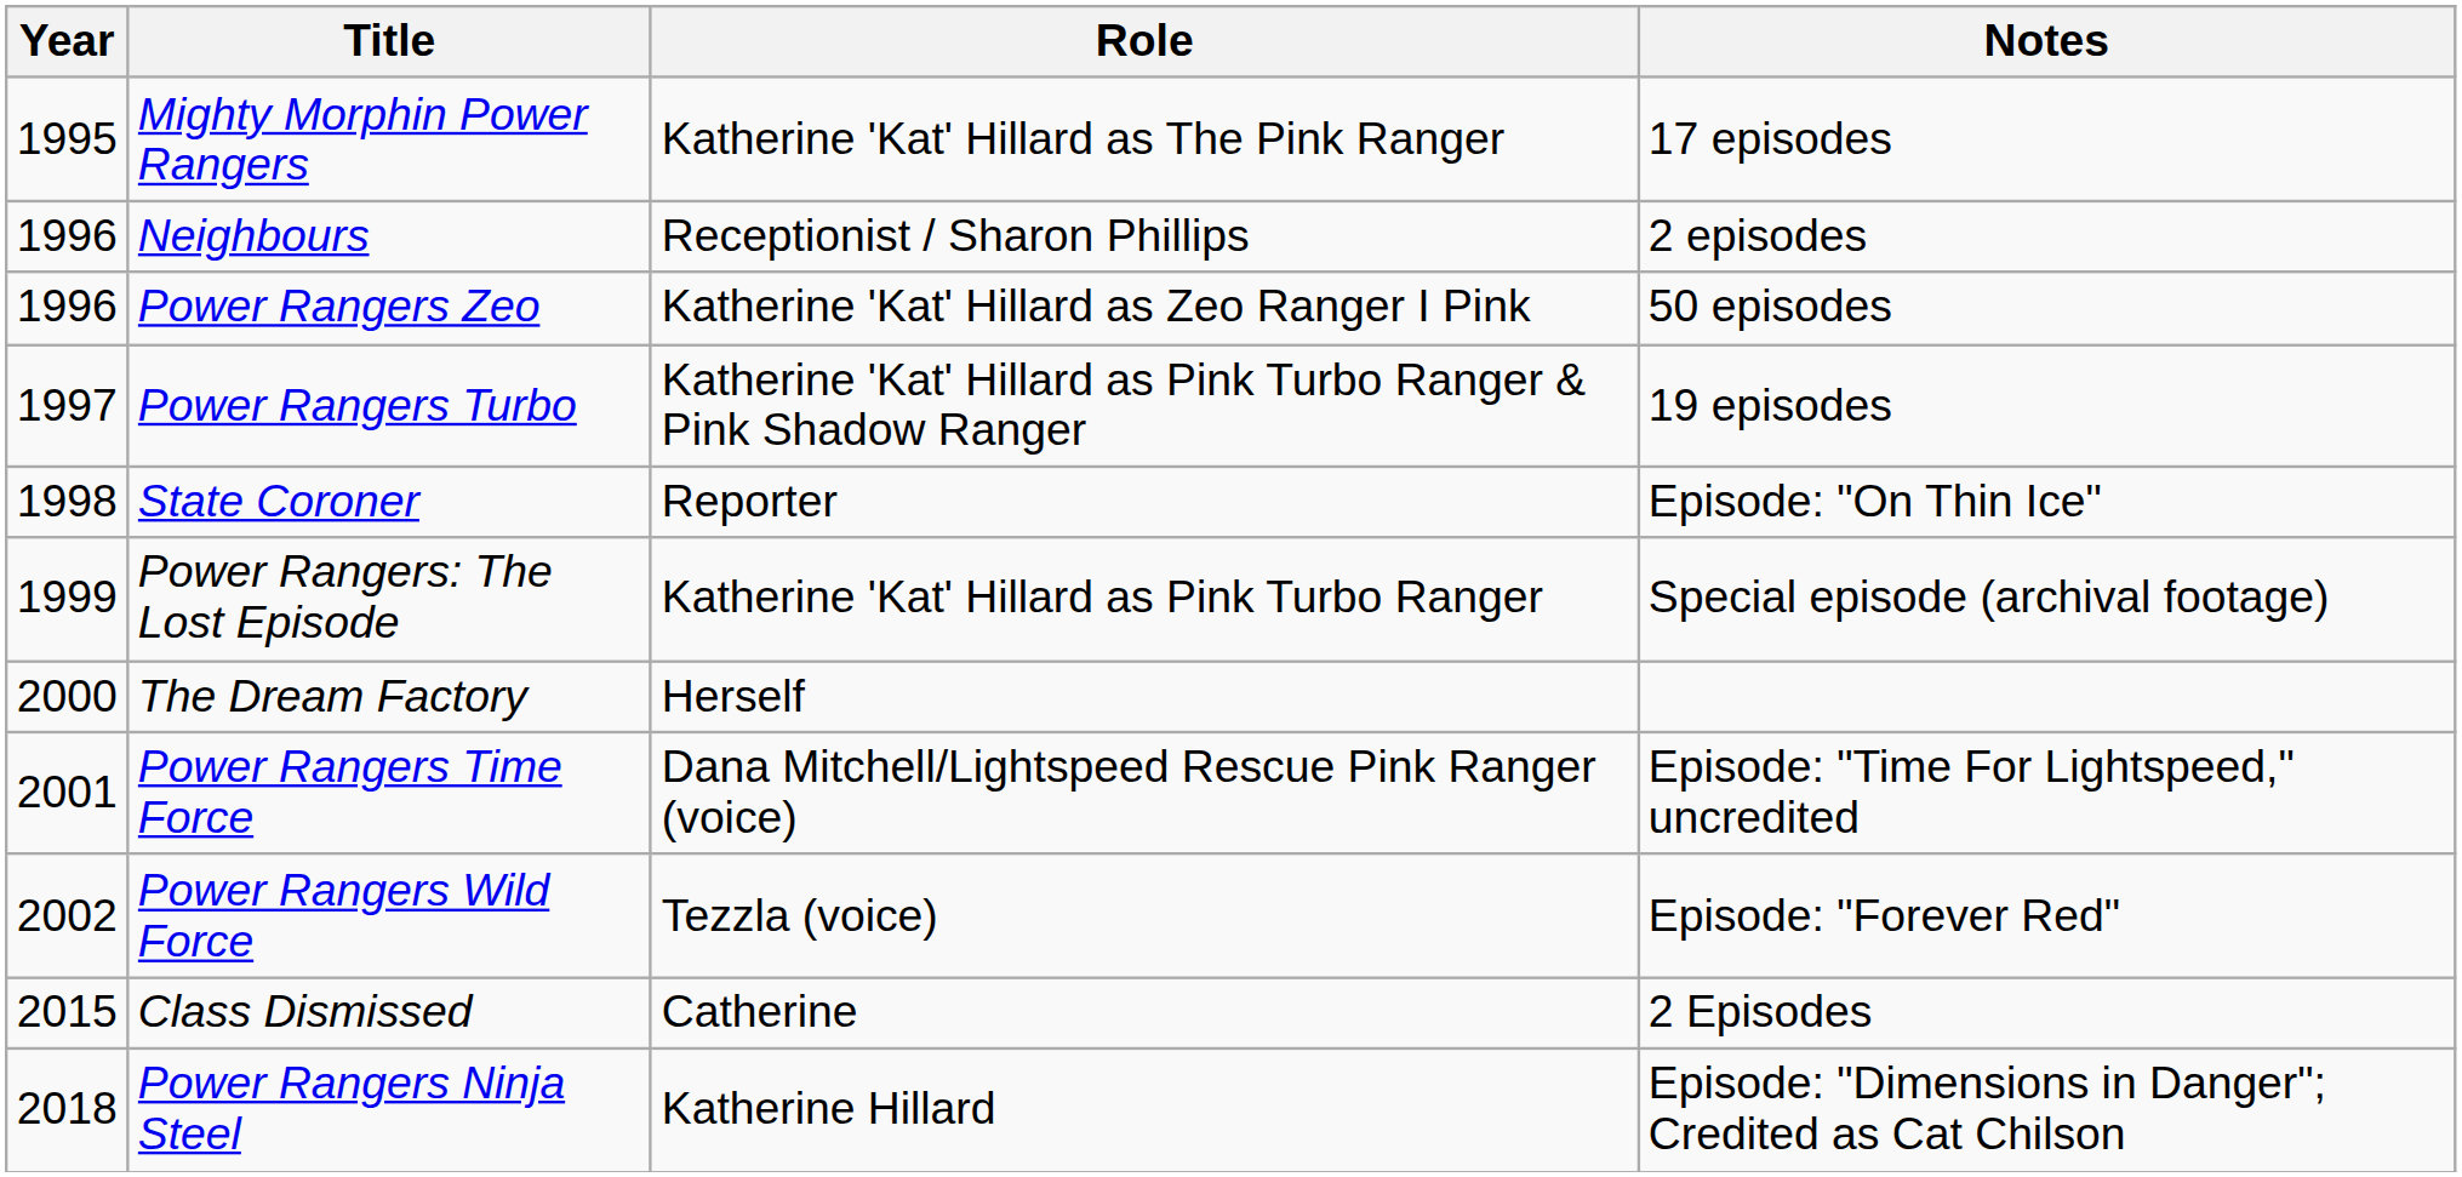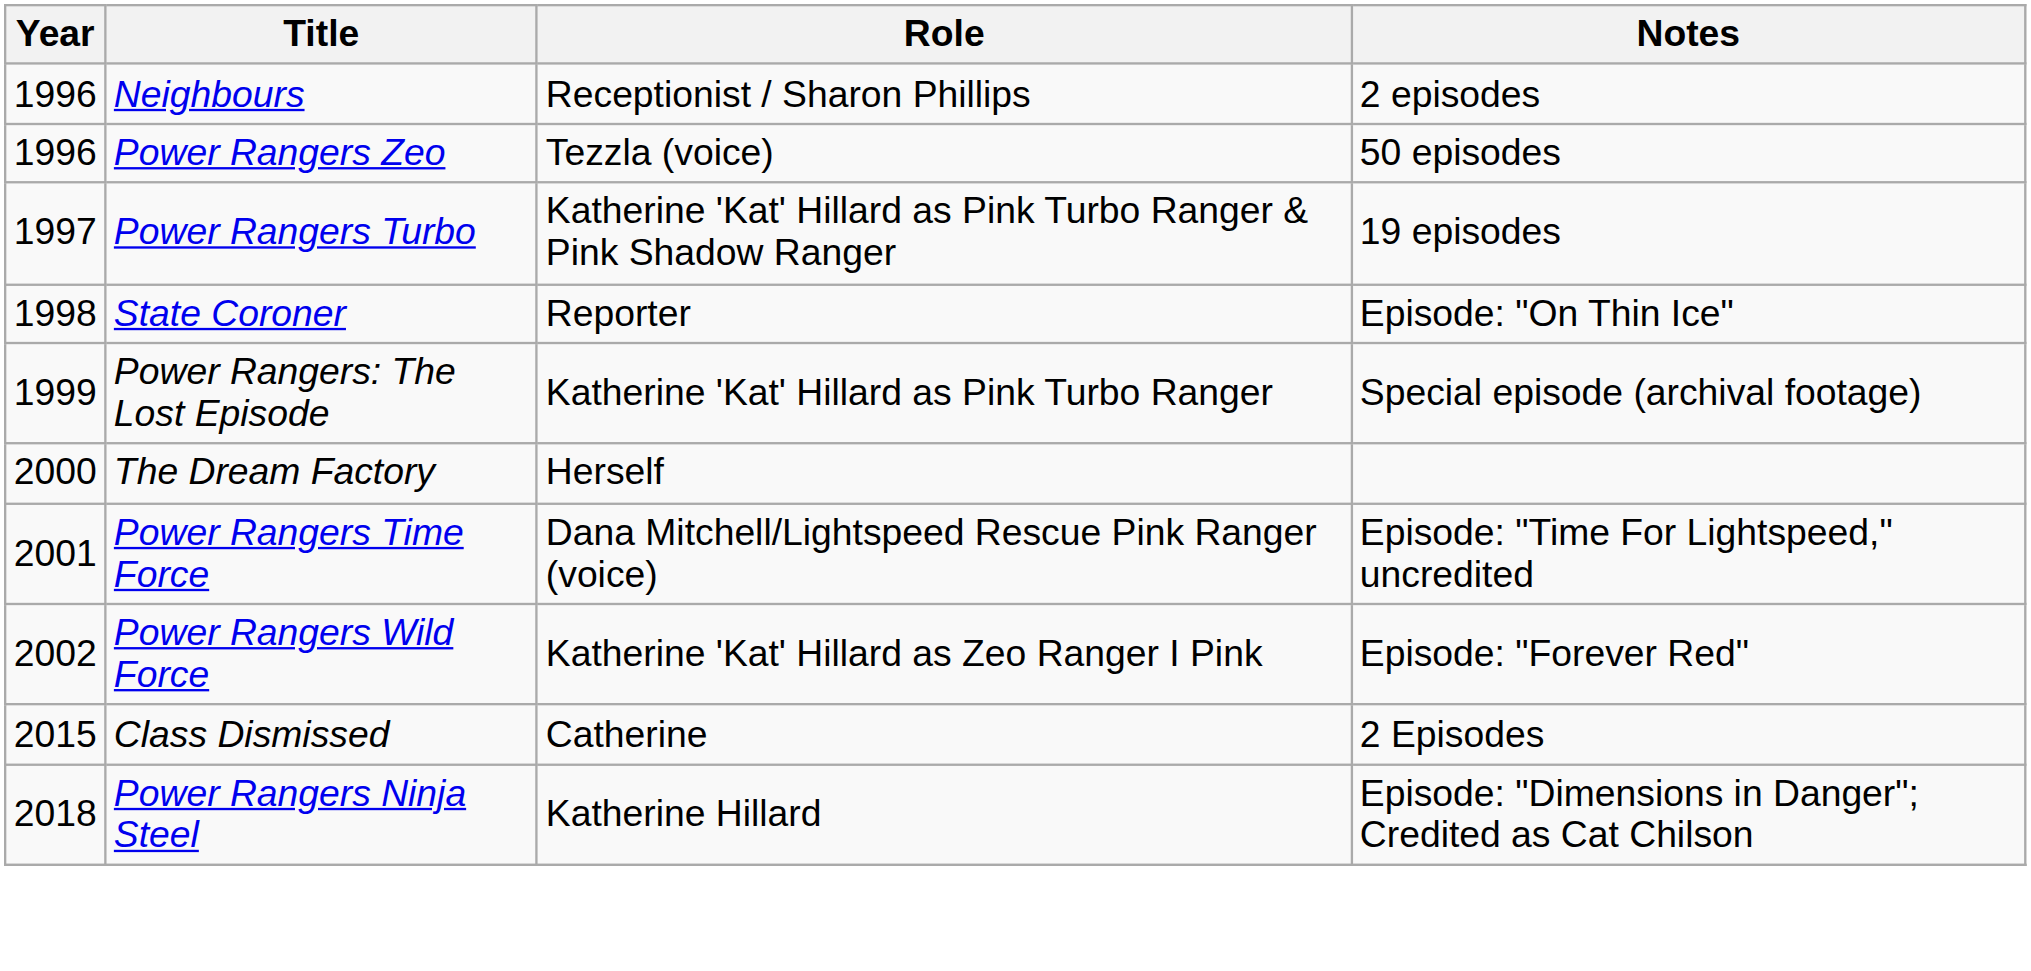- row: 1995 | Mighty Morphin Power Rangers | Katherine 'Kat' Hillard as The Pink Ranger | 17 episodes
Power Rangers Zeo | Role: Katherine 'Kat' Hillard as Zeo Ranger I Pink -> Tezzla (voice)
Power Rangers Wild Force | Role: Tezzla (voice) -> Katherine 'Kat' Hillard as Zeo Ranger I Pink
